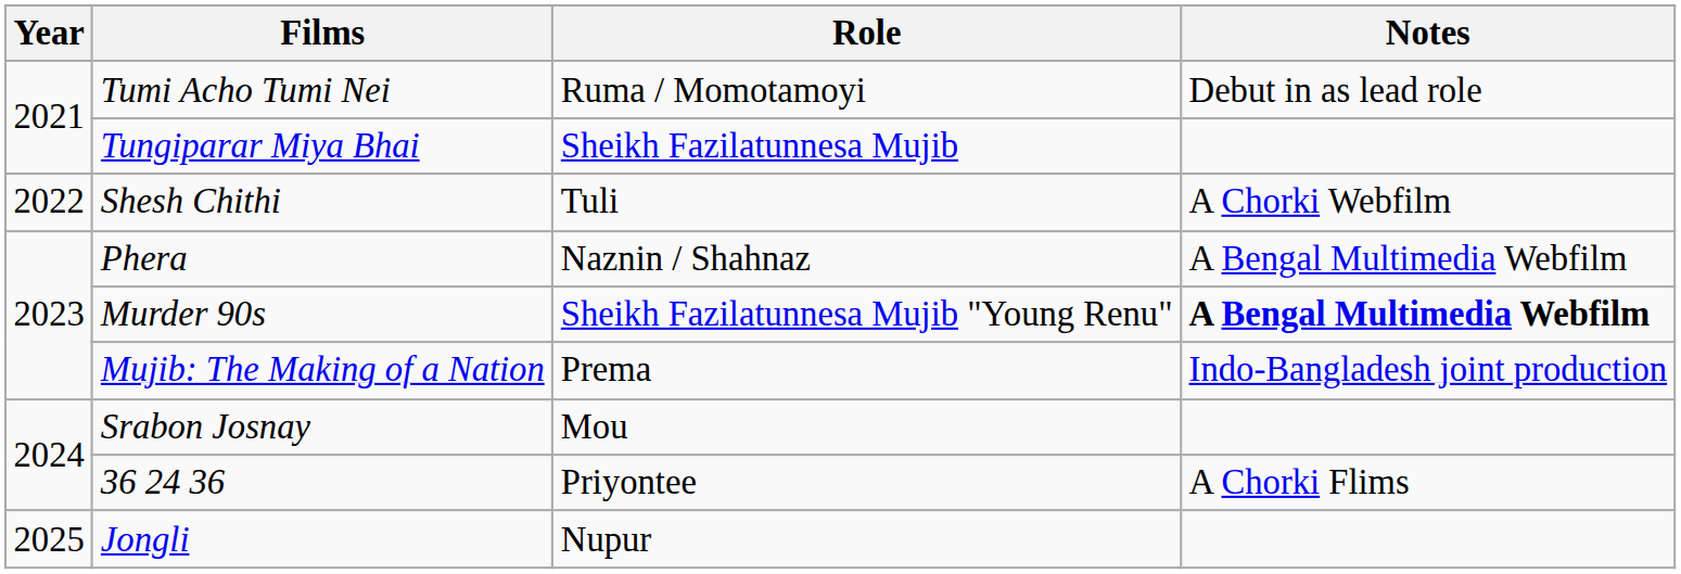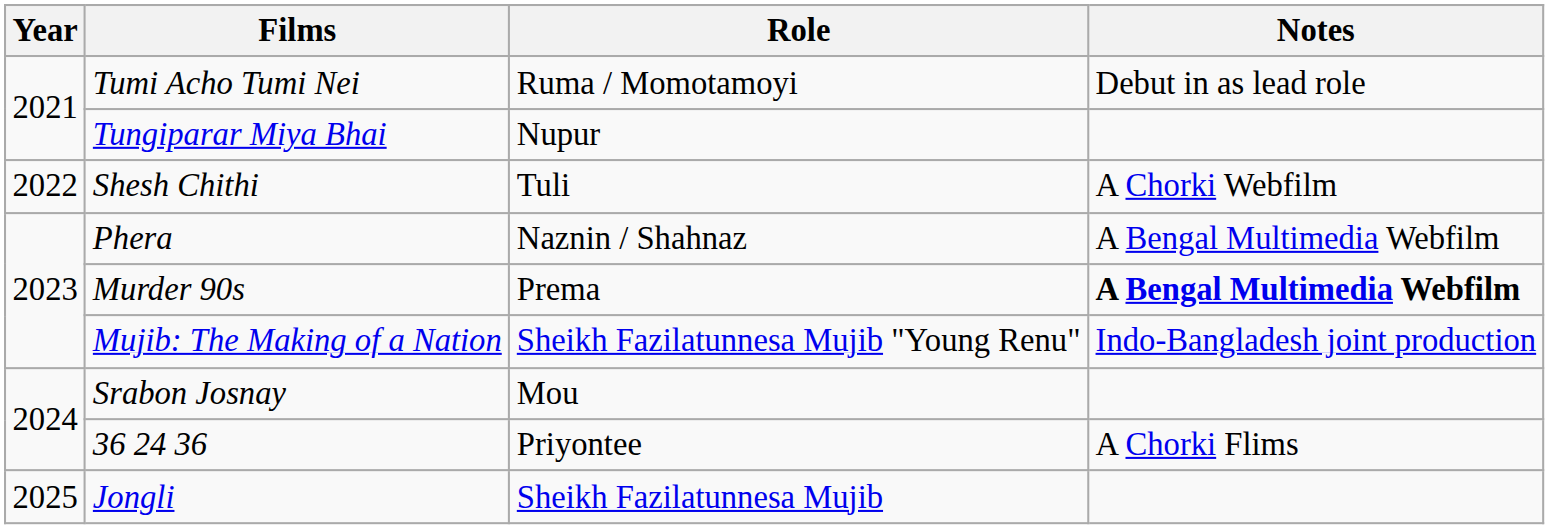Tungiparar Miya Bhai | Role: Sheikh Fazilatunnesa Mujib -> Nupur
Murder 90s | Role: Sheikh Fazilatunnesa Mujib "Young Renu" -> Prema
Mujib: The Making of a Nation | Role: Prema -> Sheikh Fazilatunnesa Mujib "Young Renu"
Jongli | Role: Nupur -> Sheikh Fazilatunnesa Mujib
